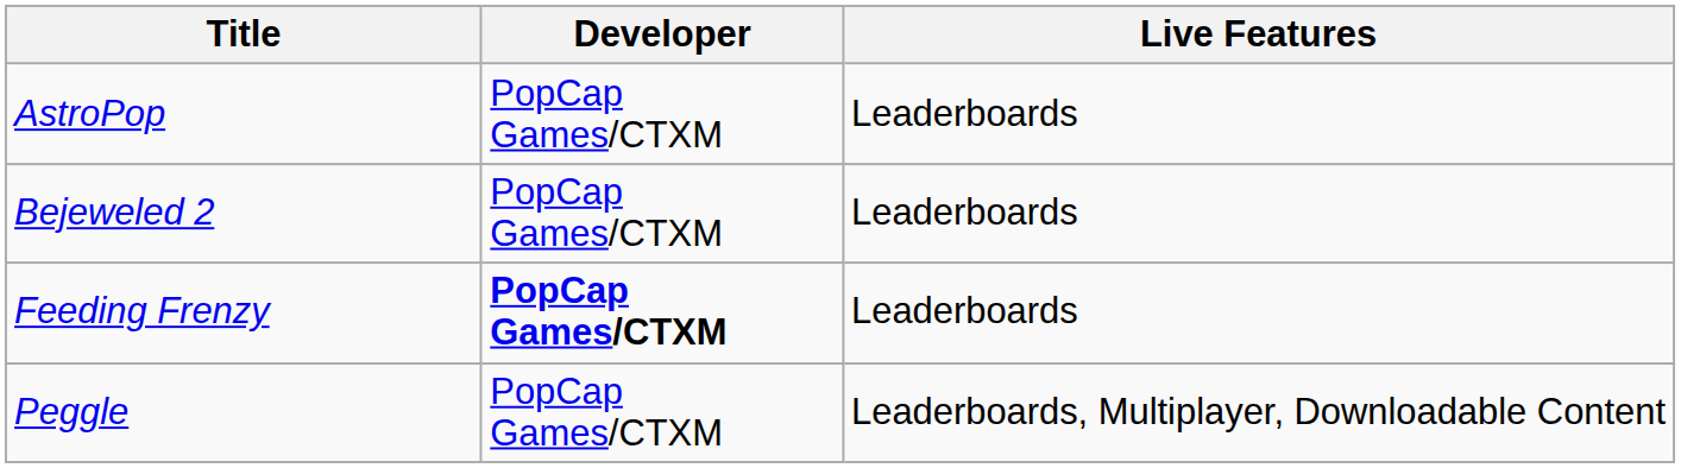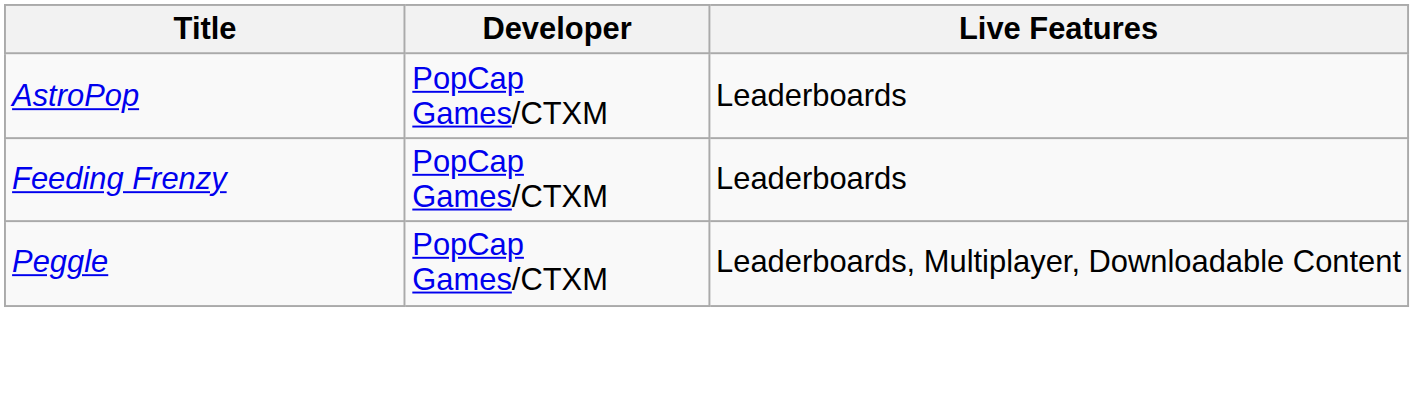- row: Bejeweled 2 | PopCap Games/CTXM | Leaderboards
Feeding Frenzy | Developer: bold -> normal
